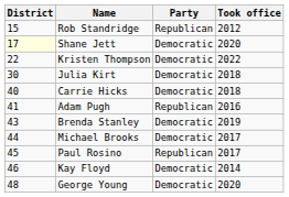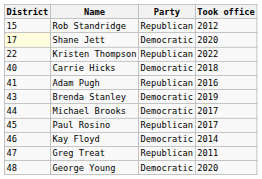Kristen Thompson | Party: Democratic -> Republican
- row: 30 | Julia Kirt | Democratic | 2018
+ row: 47 | Greg Treat | Republican | 2011
